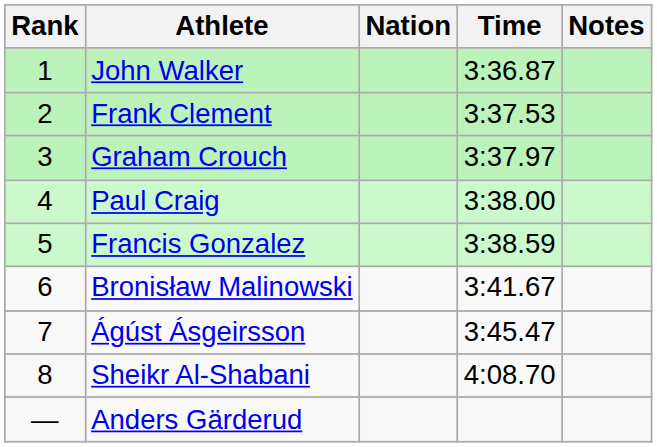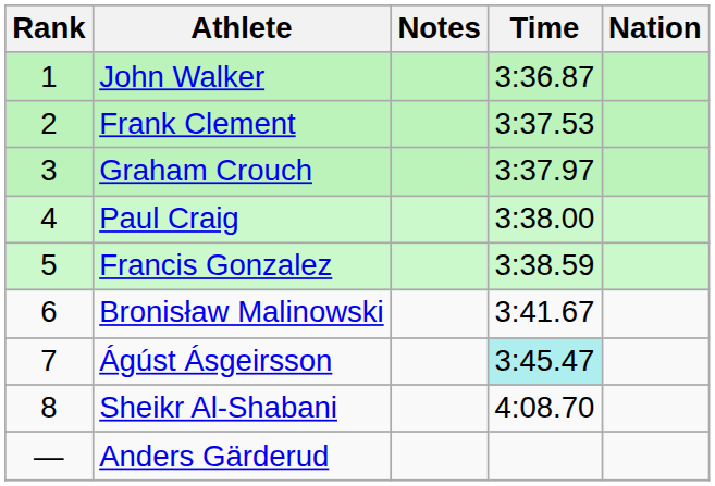columns swapped: Nation <-> Notes
Ágúst Ásgeirsson | Time: no background -> paleturquoise background
